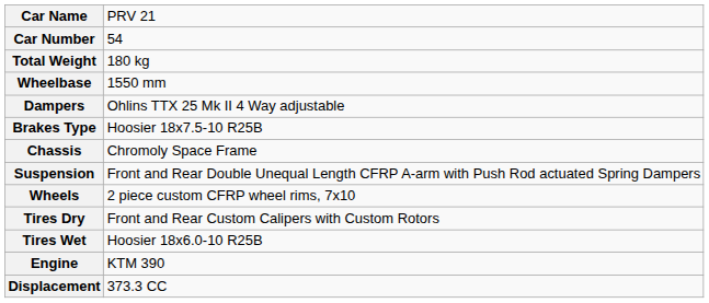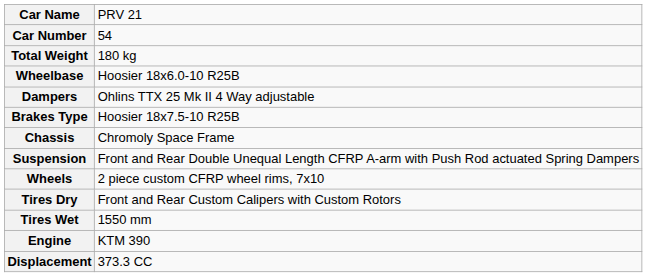Wheelbase | column 2: 1550 mm -> Hoosier 18x6.0-10 R25B
Tires Wet | column 2: Hoosier 18x6.0-10 R25B -> 1550 mm
